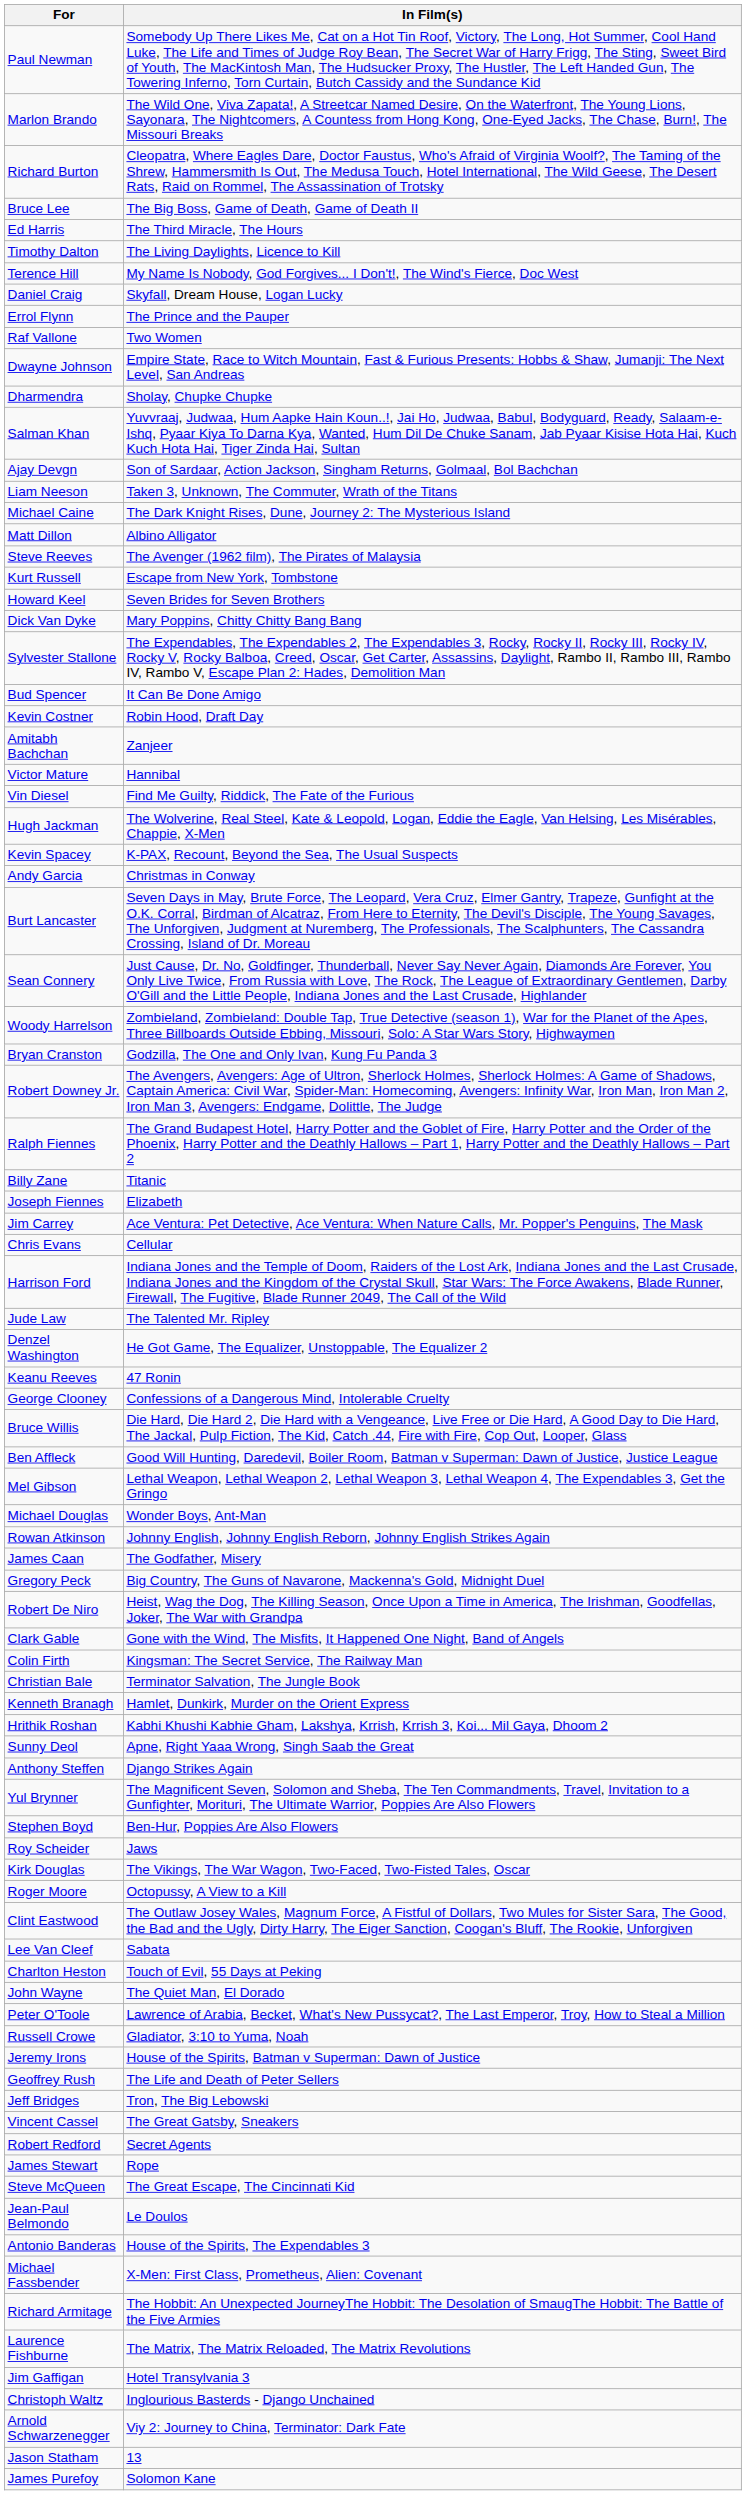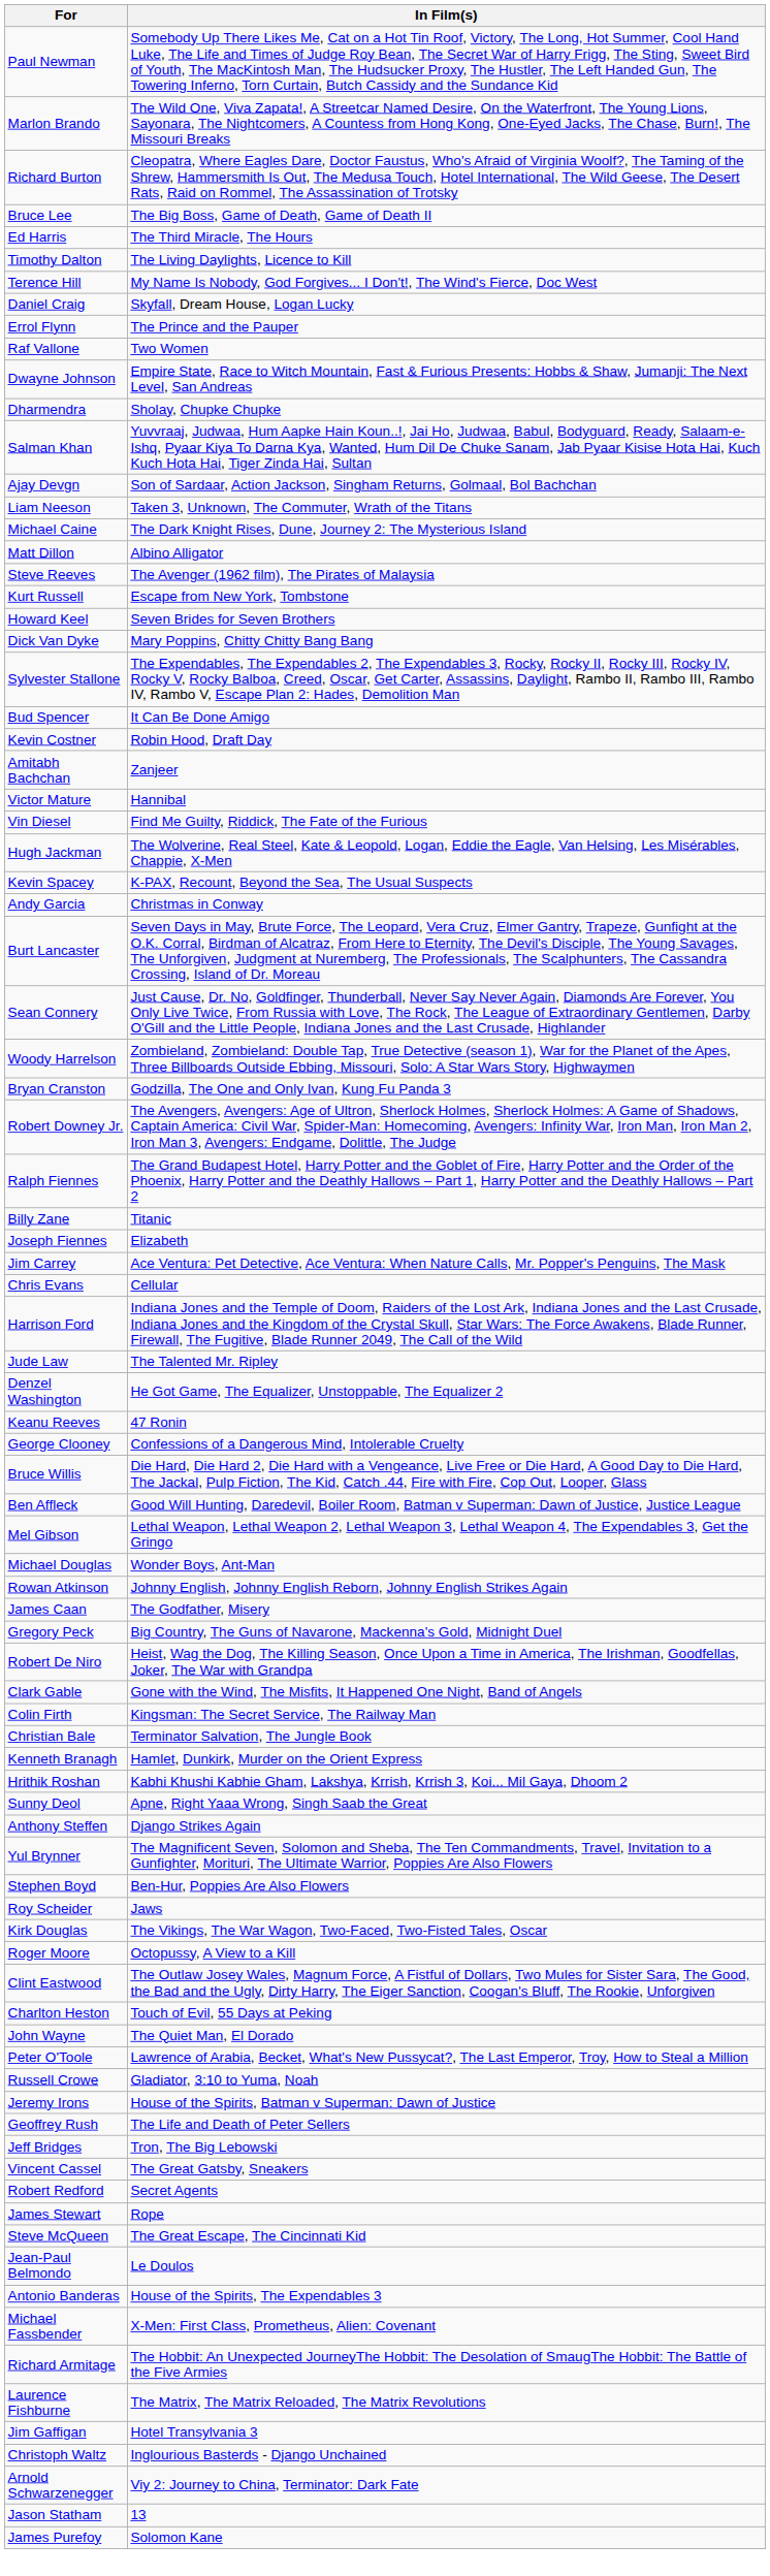- row: Lee Van Cleef | Sabata
